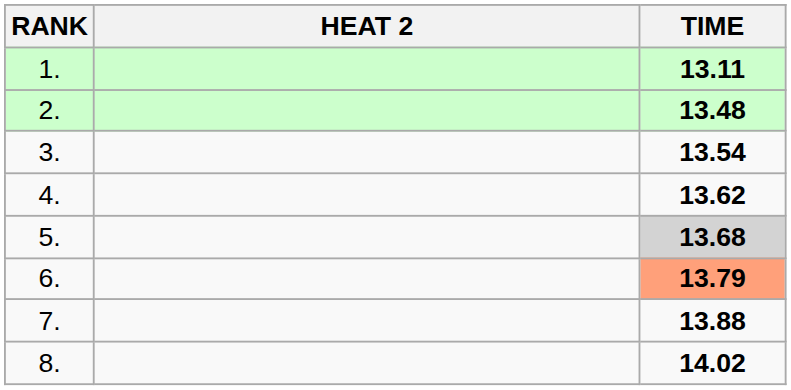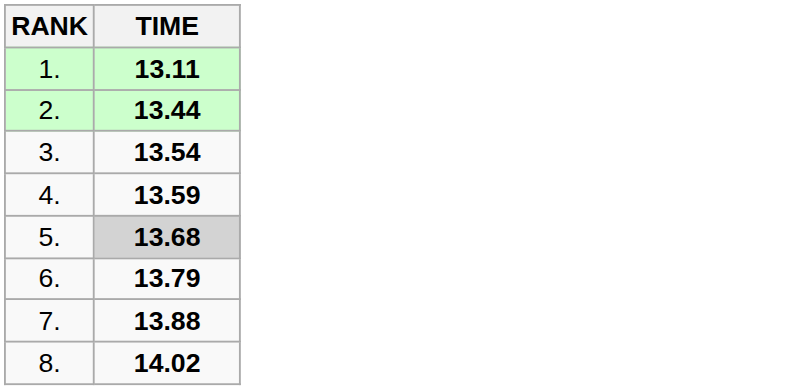- column: HEAT 2
2. | TIME: 13.48 -> 13.44
4. | TIME: 13.62 -> 13.59
6. | TIME: lightsalmon background -> no background
